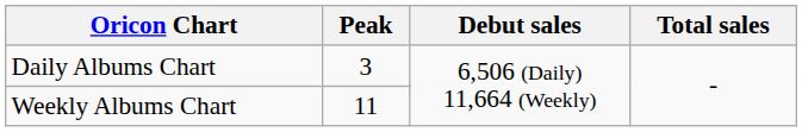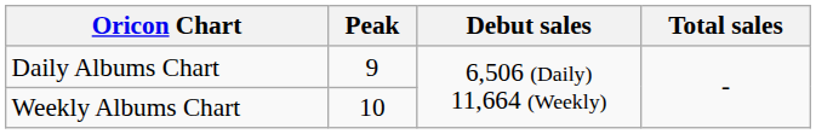Daily Albums Chart | Peak: 3 -> 9
Weekly Albums Chart | Peak: 11 -> 10
